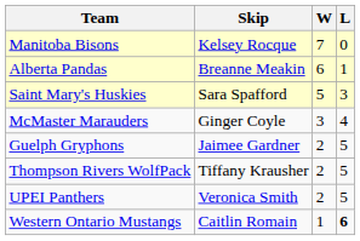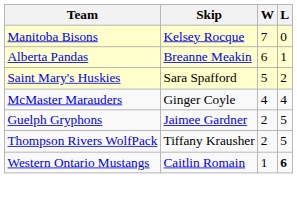Saint Mary's Huskies | L: 3 -> 2
McMaster Marauders | W: 3 -> 4
- row: UPEI Panthers | Veronica Smith | 2 | 5
